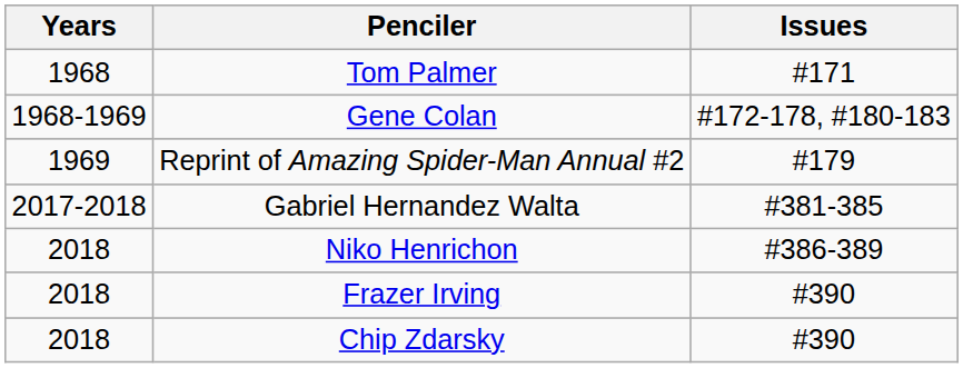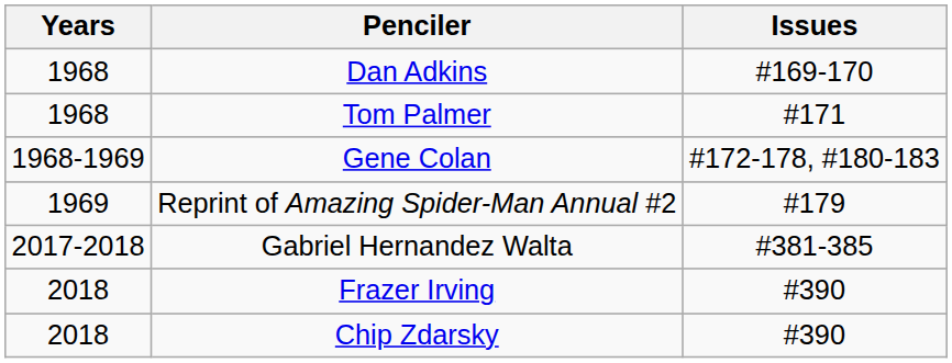+ row: 1968 | Dan Adkins | #169-170
- row: 2018 | Niko Henrichon | #386-389
